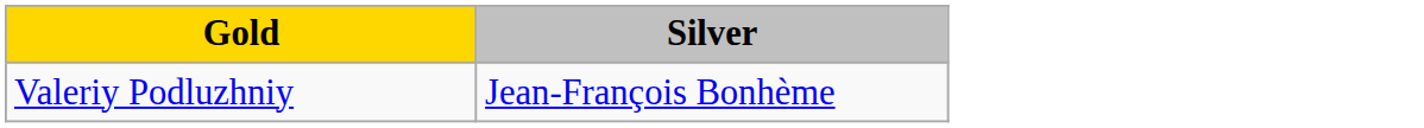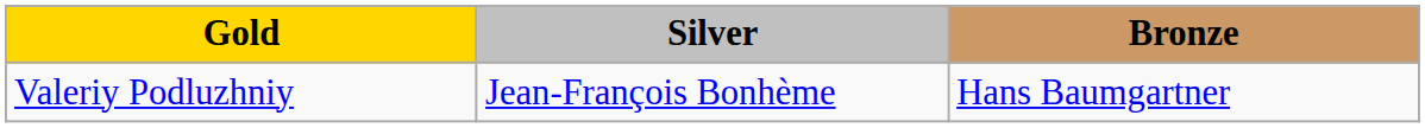+ column: Bronze | Hans Baumgartner
